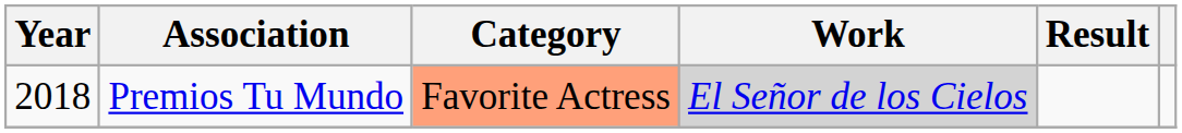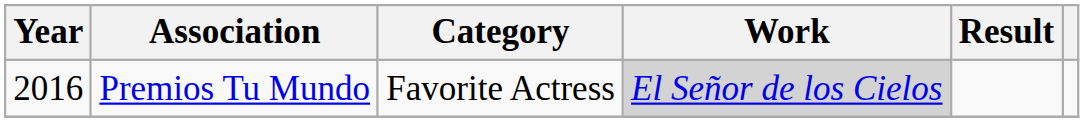Premios Tu Mundo | Year: 2018 -> 2016
Premios Tu Mundo | Category: lightsalmon background -> no background
